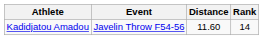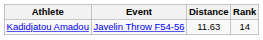Kadidjatou Amadou | Distance: 11.60 -> 11.63
